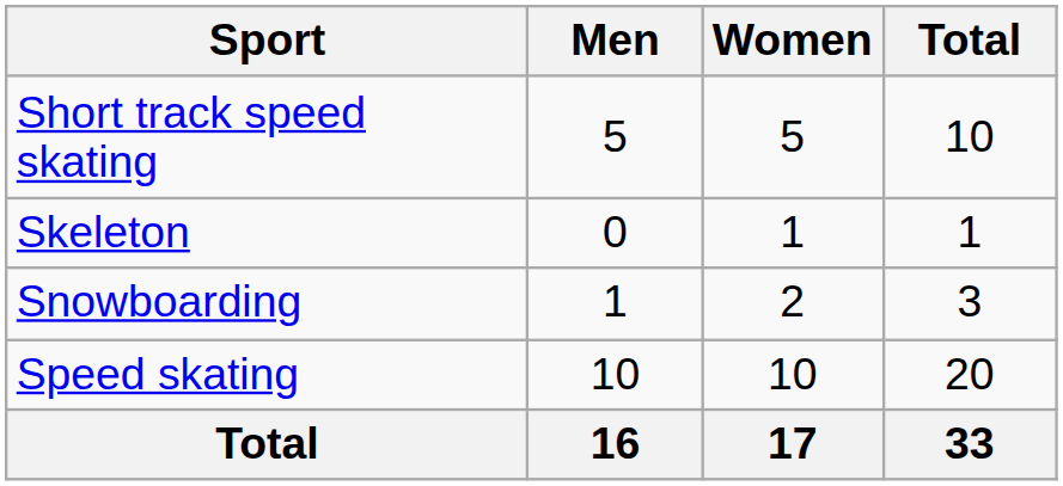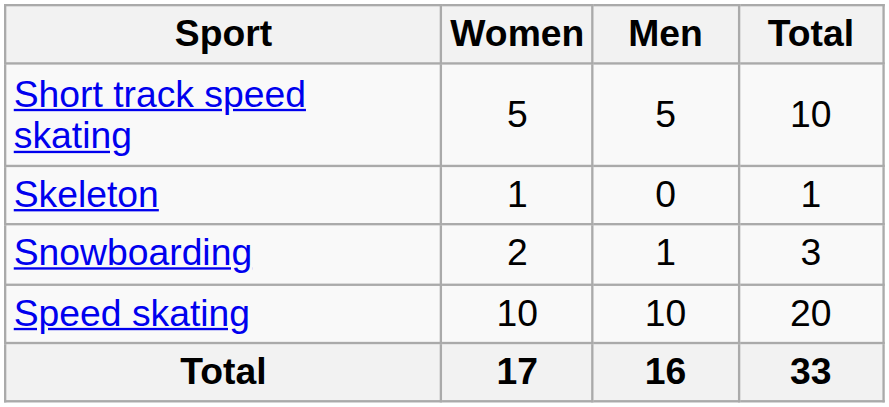columns swapped: Men <-> Women
